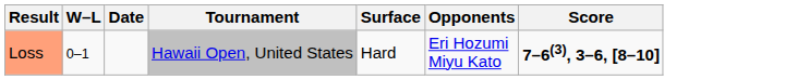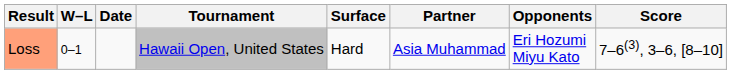+ column: Partner | Asia Muhammad
Loss | Score: bold -> normal
